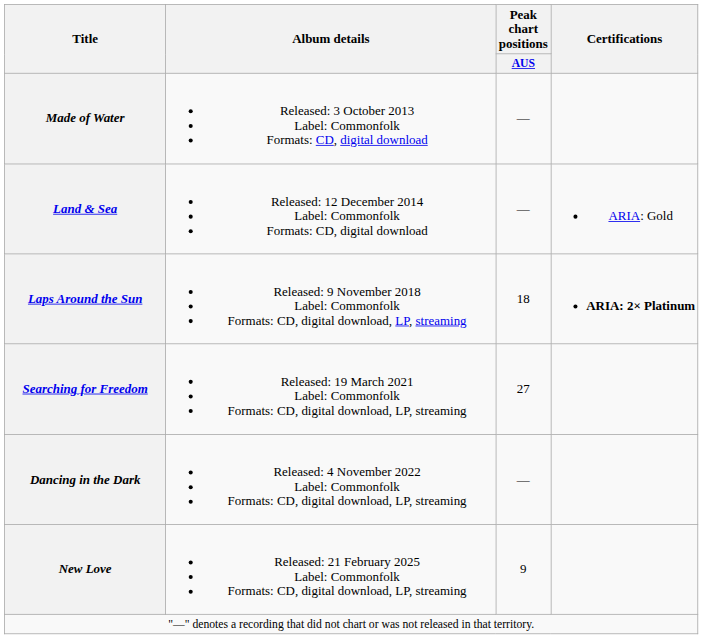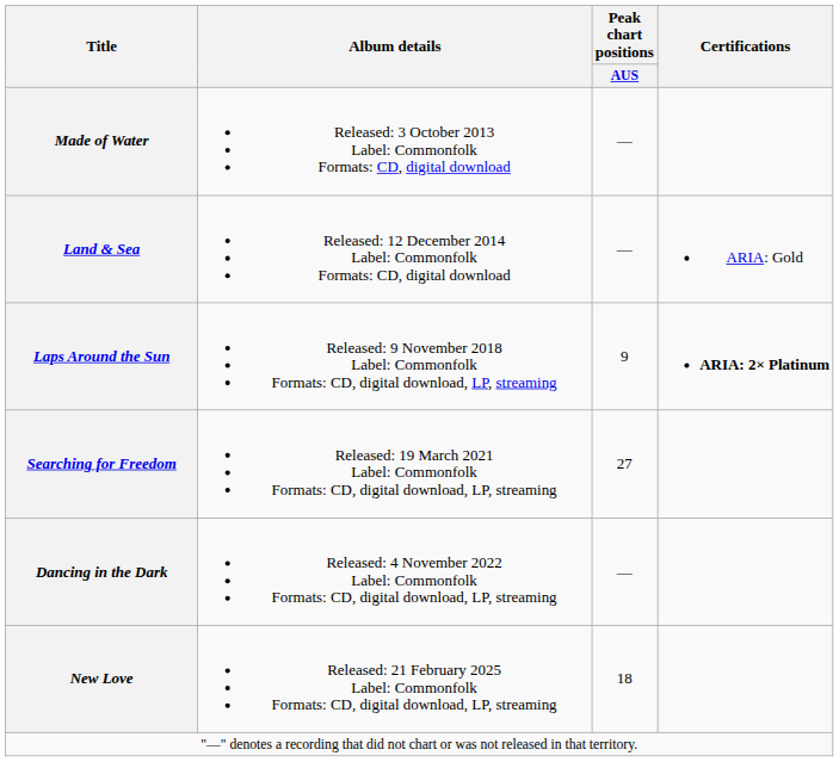Laps Around the Sun | Peak chart positions / AUS: 18 -> 9
New Love | Peak chart positions / AUS: 9 -> 18
